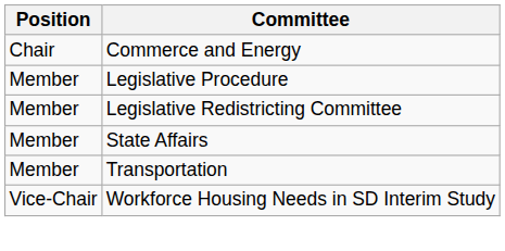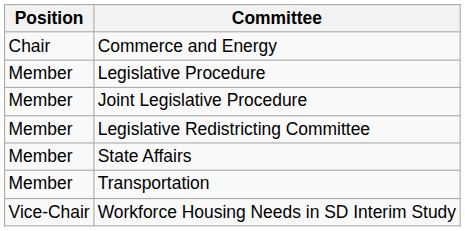+ row: Member | Joint Legislative Procedure
